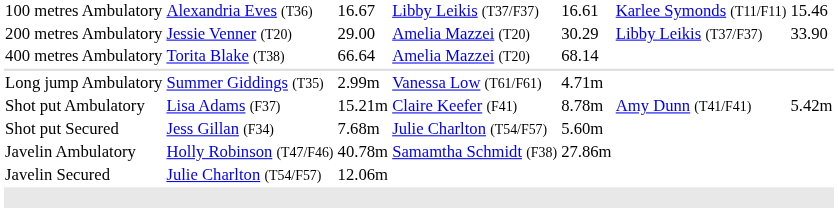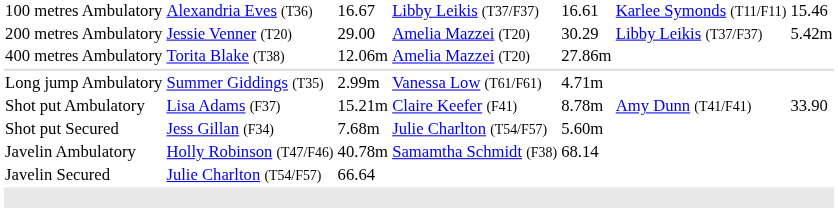200 metres Ambulatory | column 7: 33.90 -> 5.42m
400 metres Ambulatory | column 3: 66.64 -> 12.06m
400 metres Ambulatory | column 5: 68.14 -> 27.86m
Shot put Ambulatory | column 7: 5.42m -> 33.90
Javelin Ambulatory | column 5: 27.86m -> 68.14
Javelin Secured | column 3: 12.06m -> 66.64
